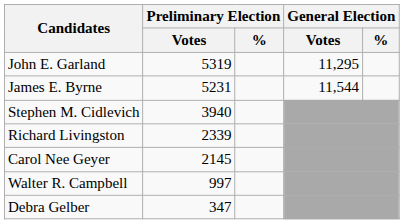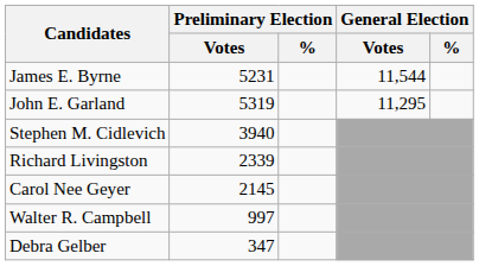rows swapped: James E. Byrne <-> John E. Garland
